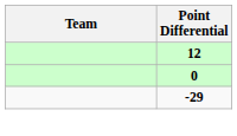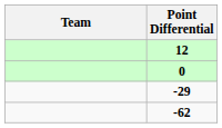+ row: -62
